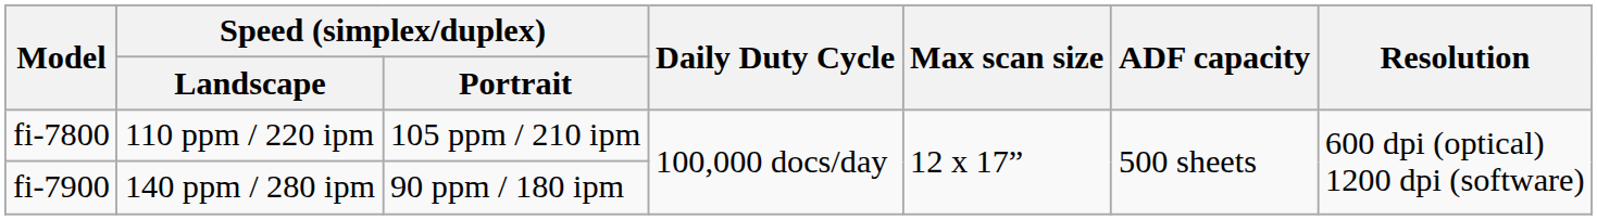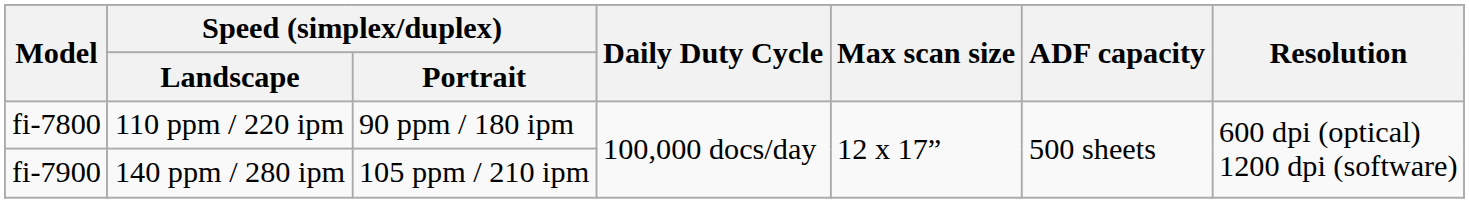fi-7800 | Speed (simplex/duplex) / Portrait: 105 ppm / 210 ipm -> 90 ppm / 180 ipm
fi-7900 | Speed (simplex/duplex) / Portrait: 90 ppm / 180 ipm -> 105 ppm / 210 ipm
